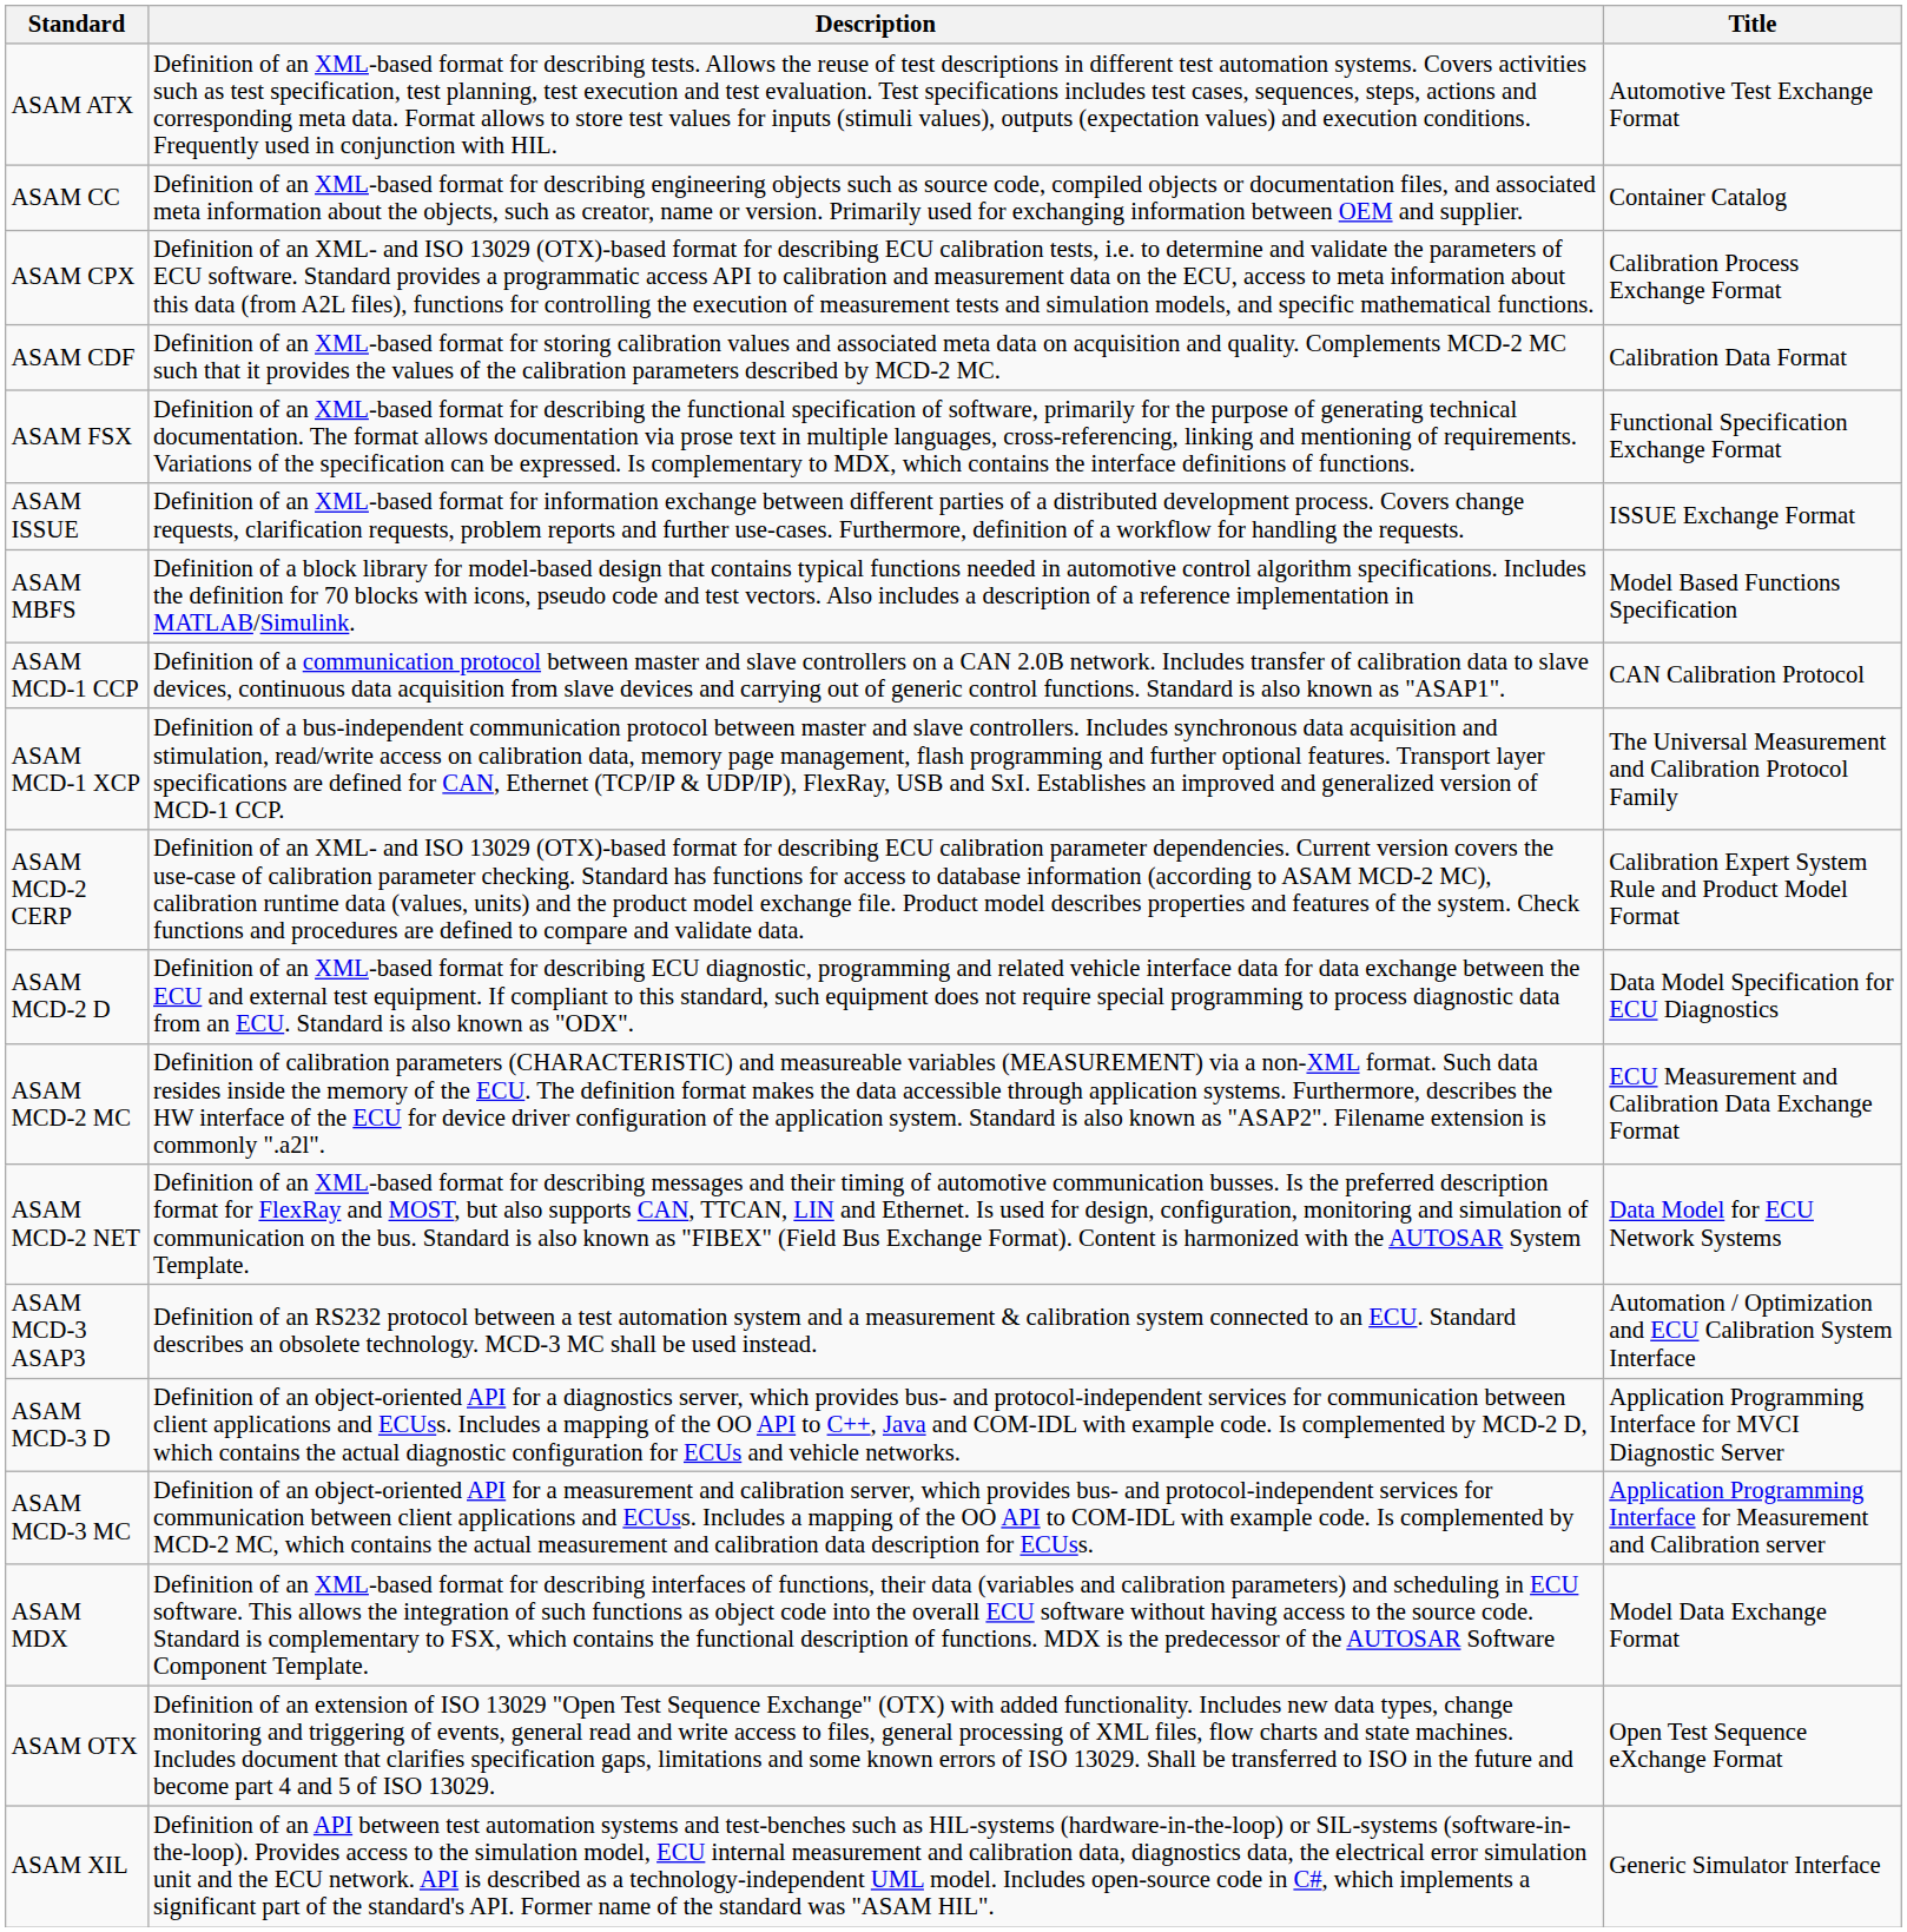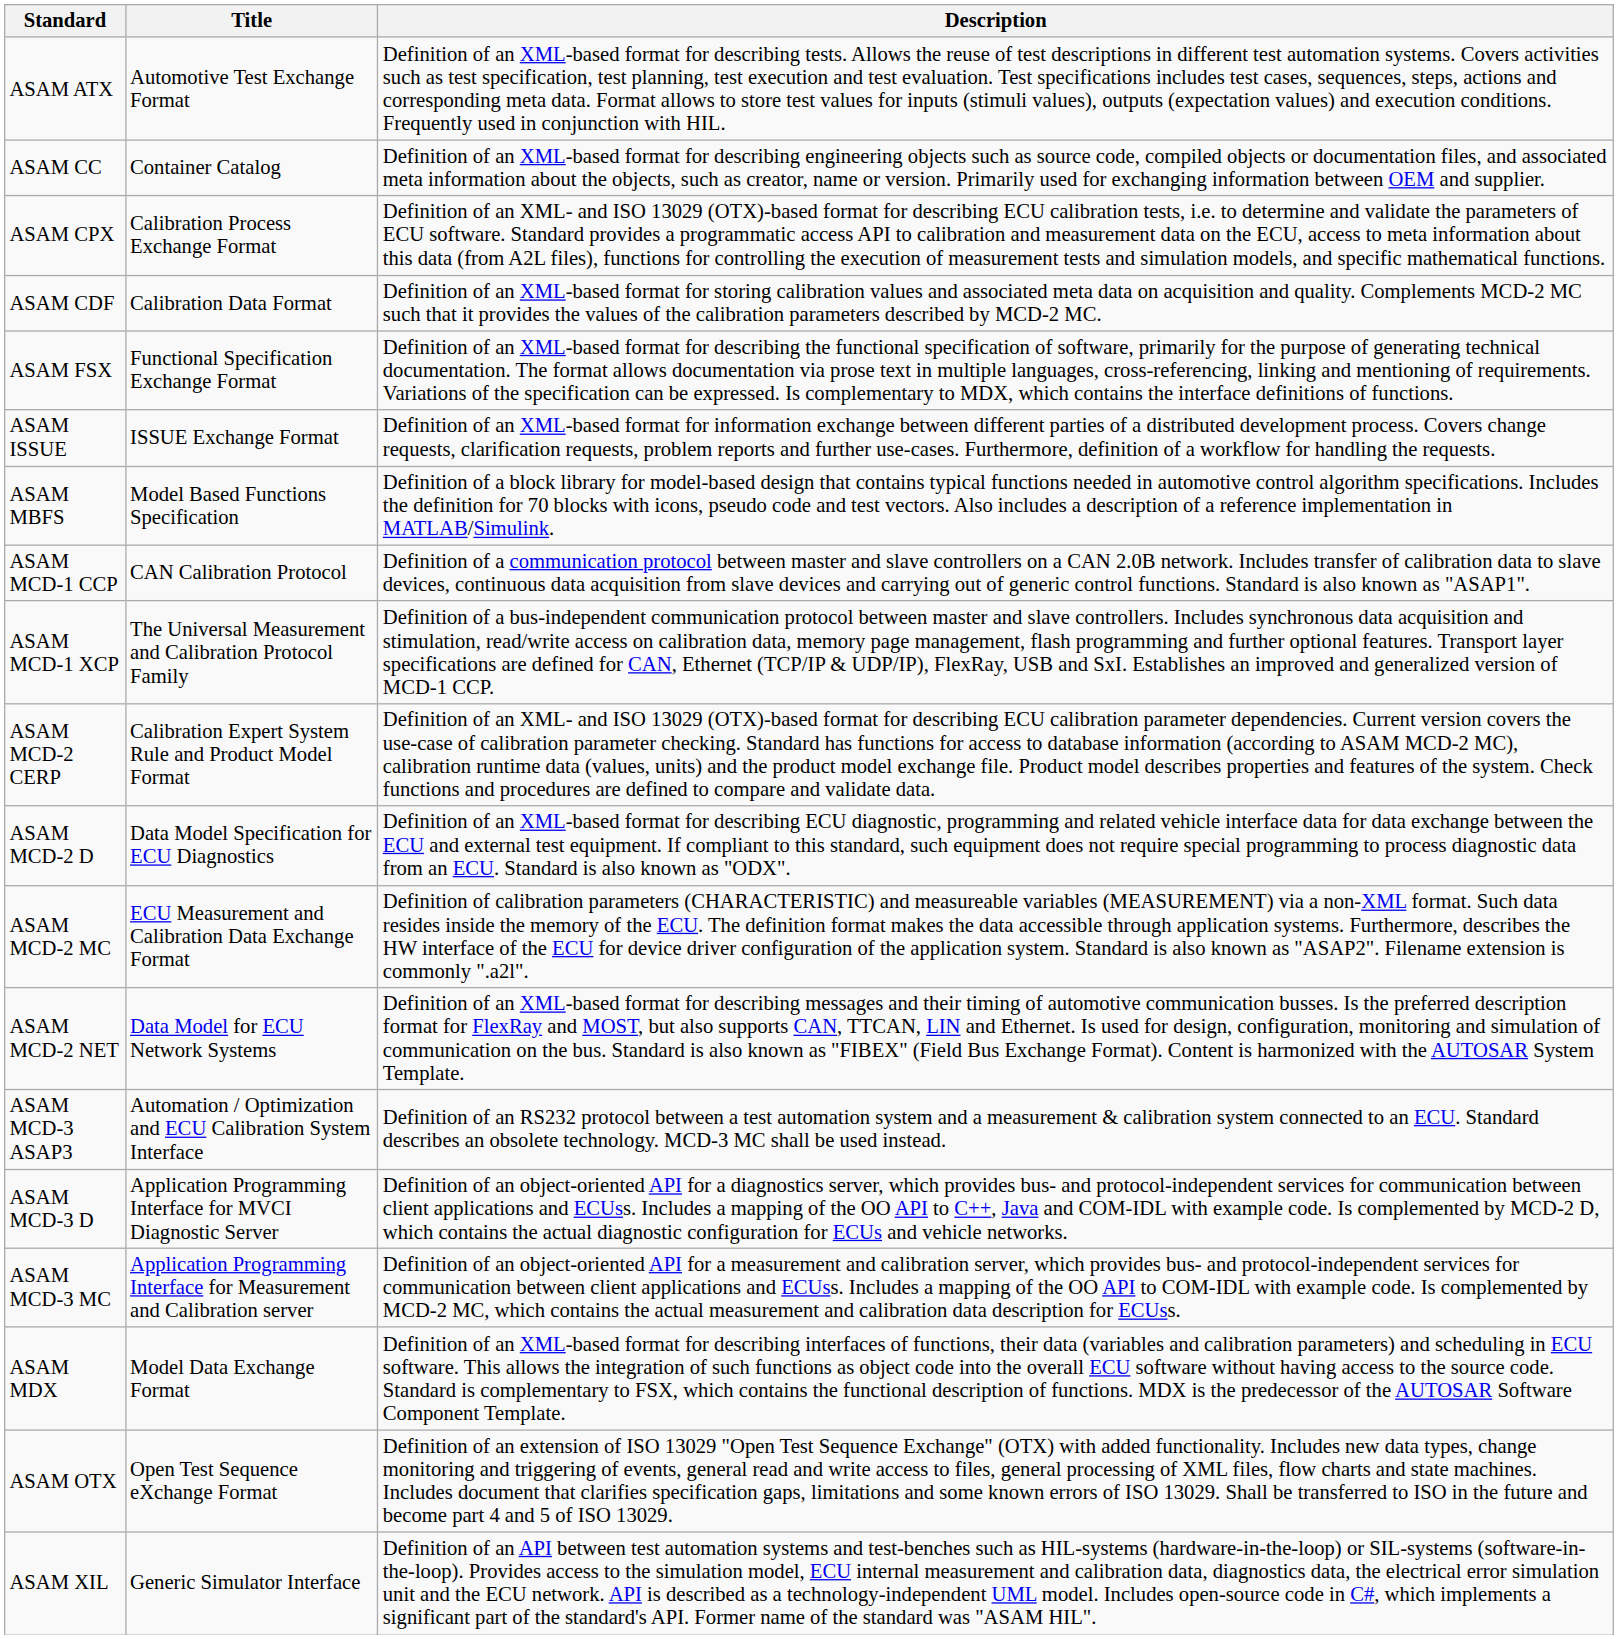columns swapped: Title <-> Description
